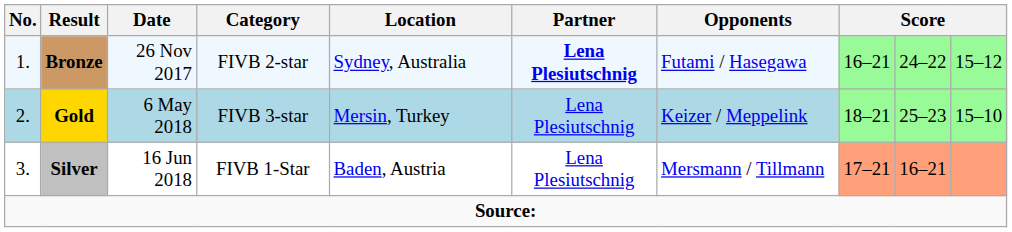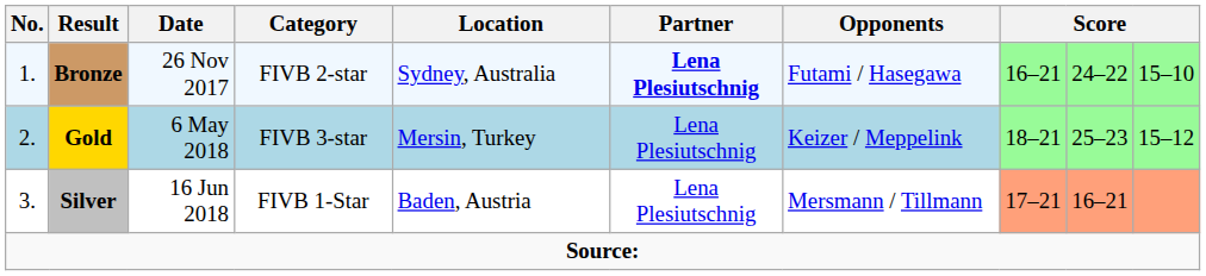Bronze | column 10: 15–12 -> 15–10
Gold | column 10: 15–10 -> 15–12
